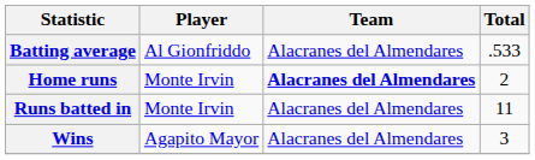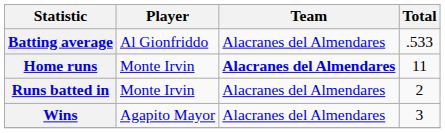Home runs | Total: 2 -> 11
Runs batted in | Total: 11 -> 2
